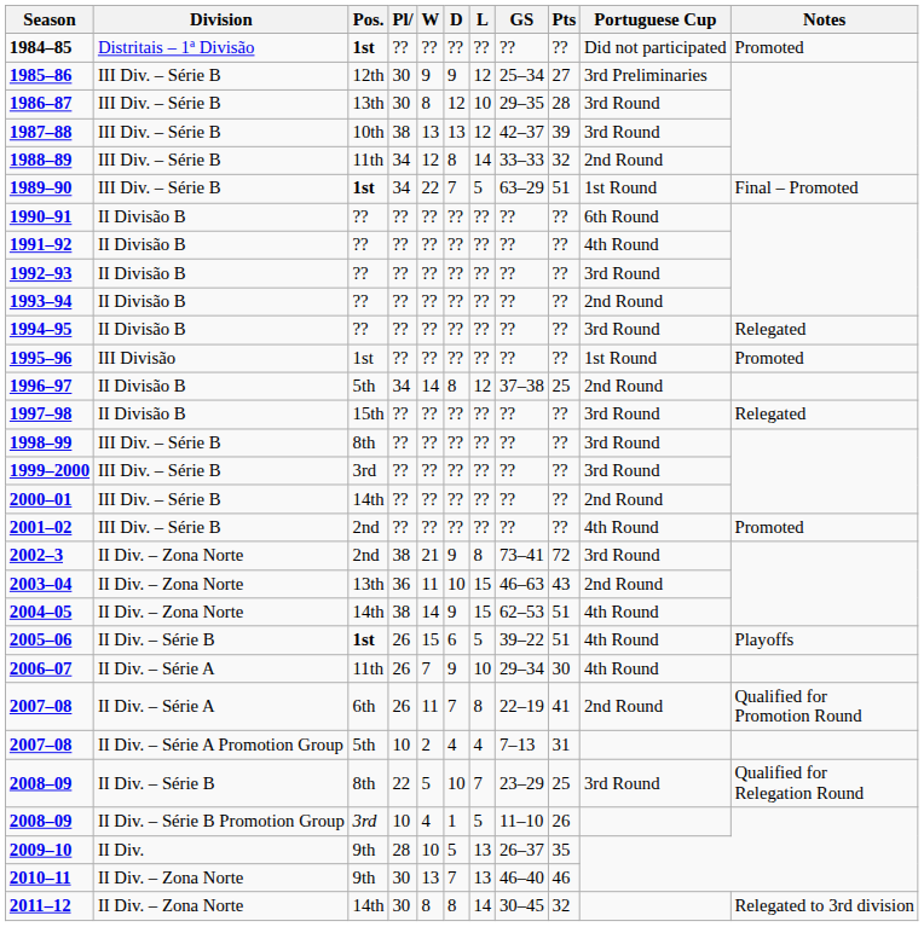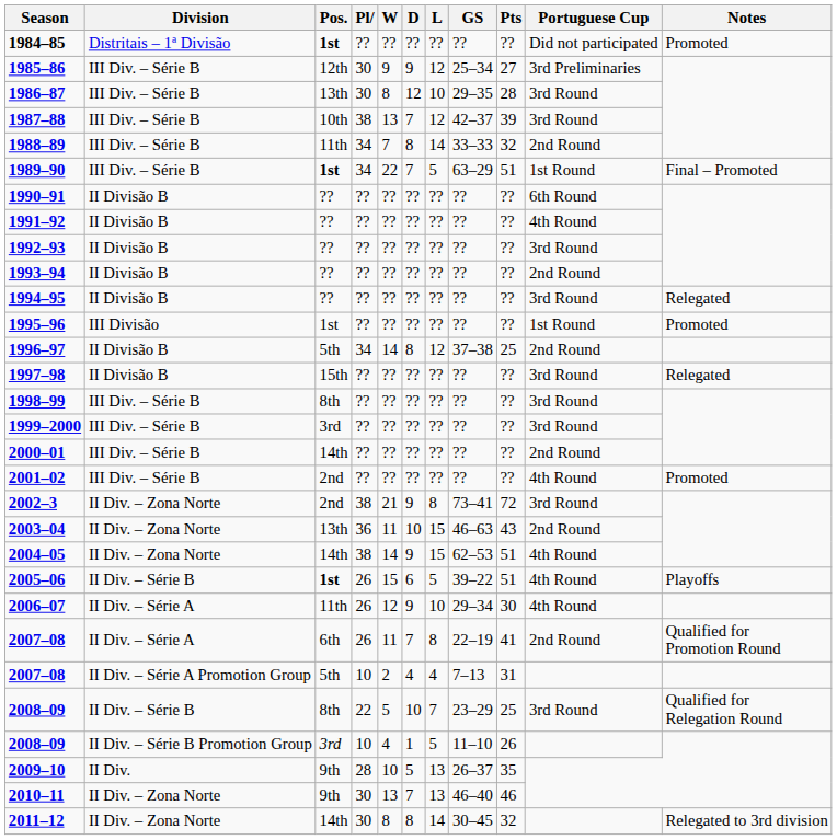1987–88 | D: 13 -> 7
1988–89 | W: 12 -> 7
2006–07 | W: 7 -> 12
